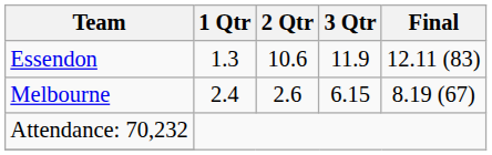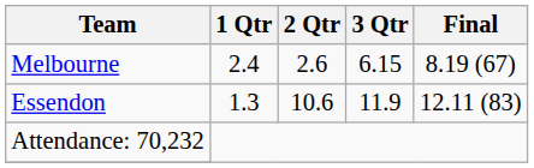rows swapped: Melbourne <-> Essendon
